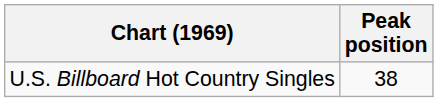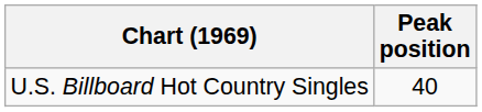U.S. Billboard Hot Country Singles | Peak position: 38 -> 40
